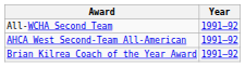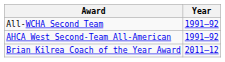Brian Kilrea Coach of the Year Award | Year: 1991–92 -> 2011–12
